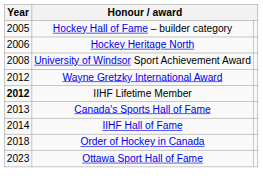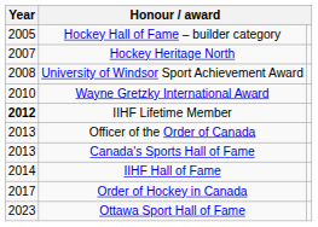Hockey Heritage North | Year: 2006 -> 2007
Wayne Gretzky International Award | Year: 2012 -> 2010
+ row: 2013 | Officer of the Order of Canada
Order of Hockey in Canada | Year: 2018 -> 2017
